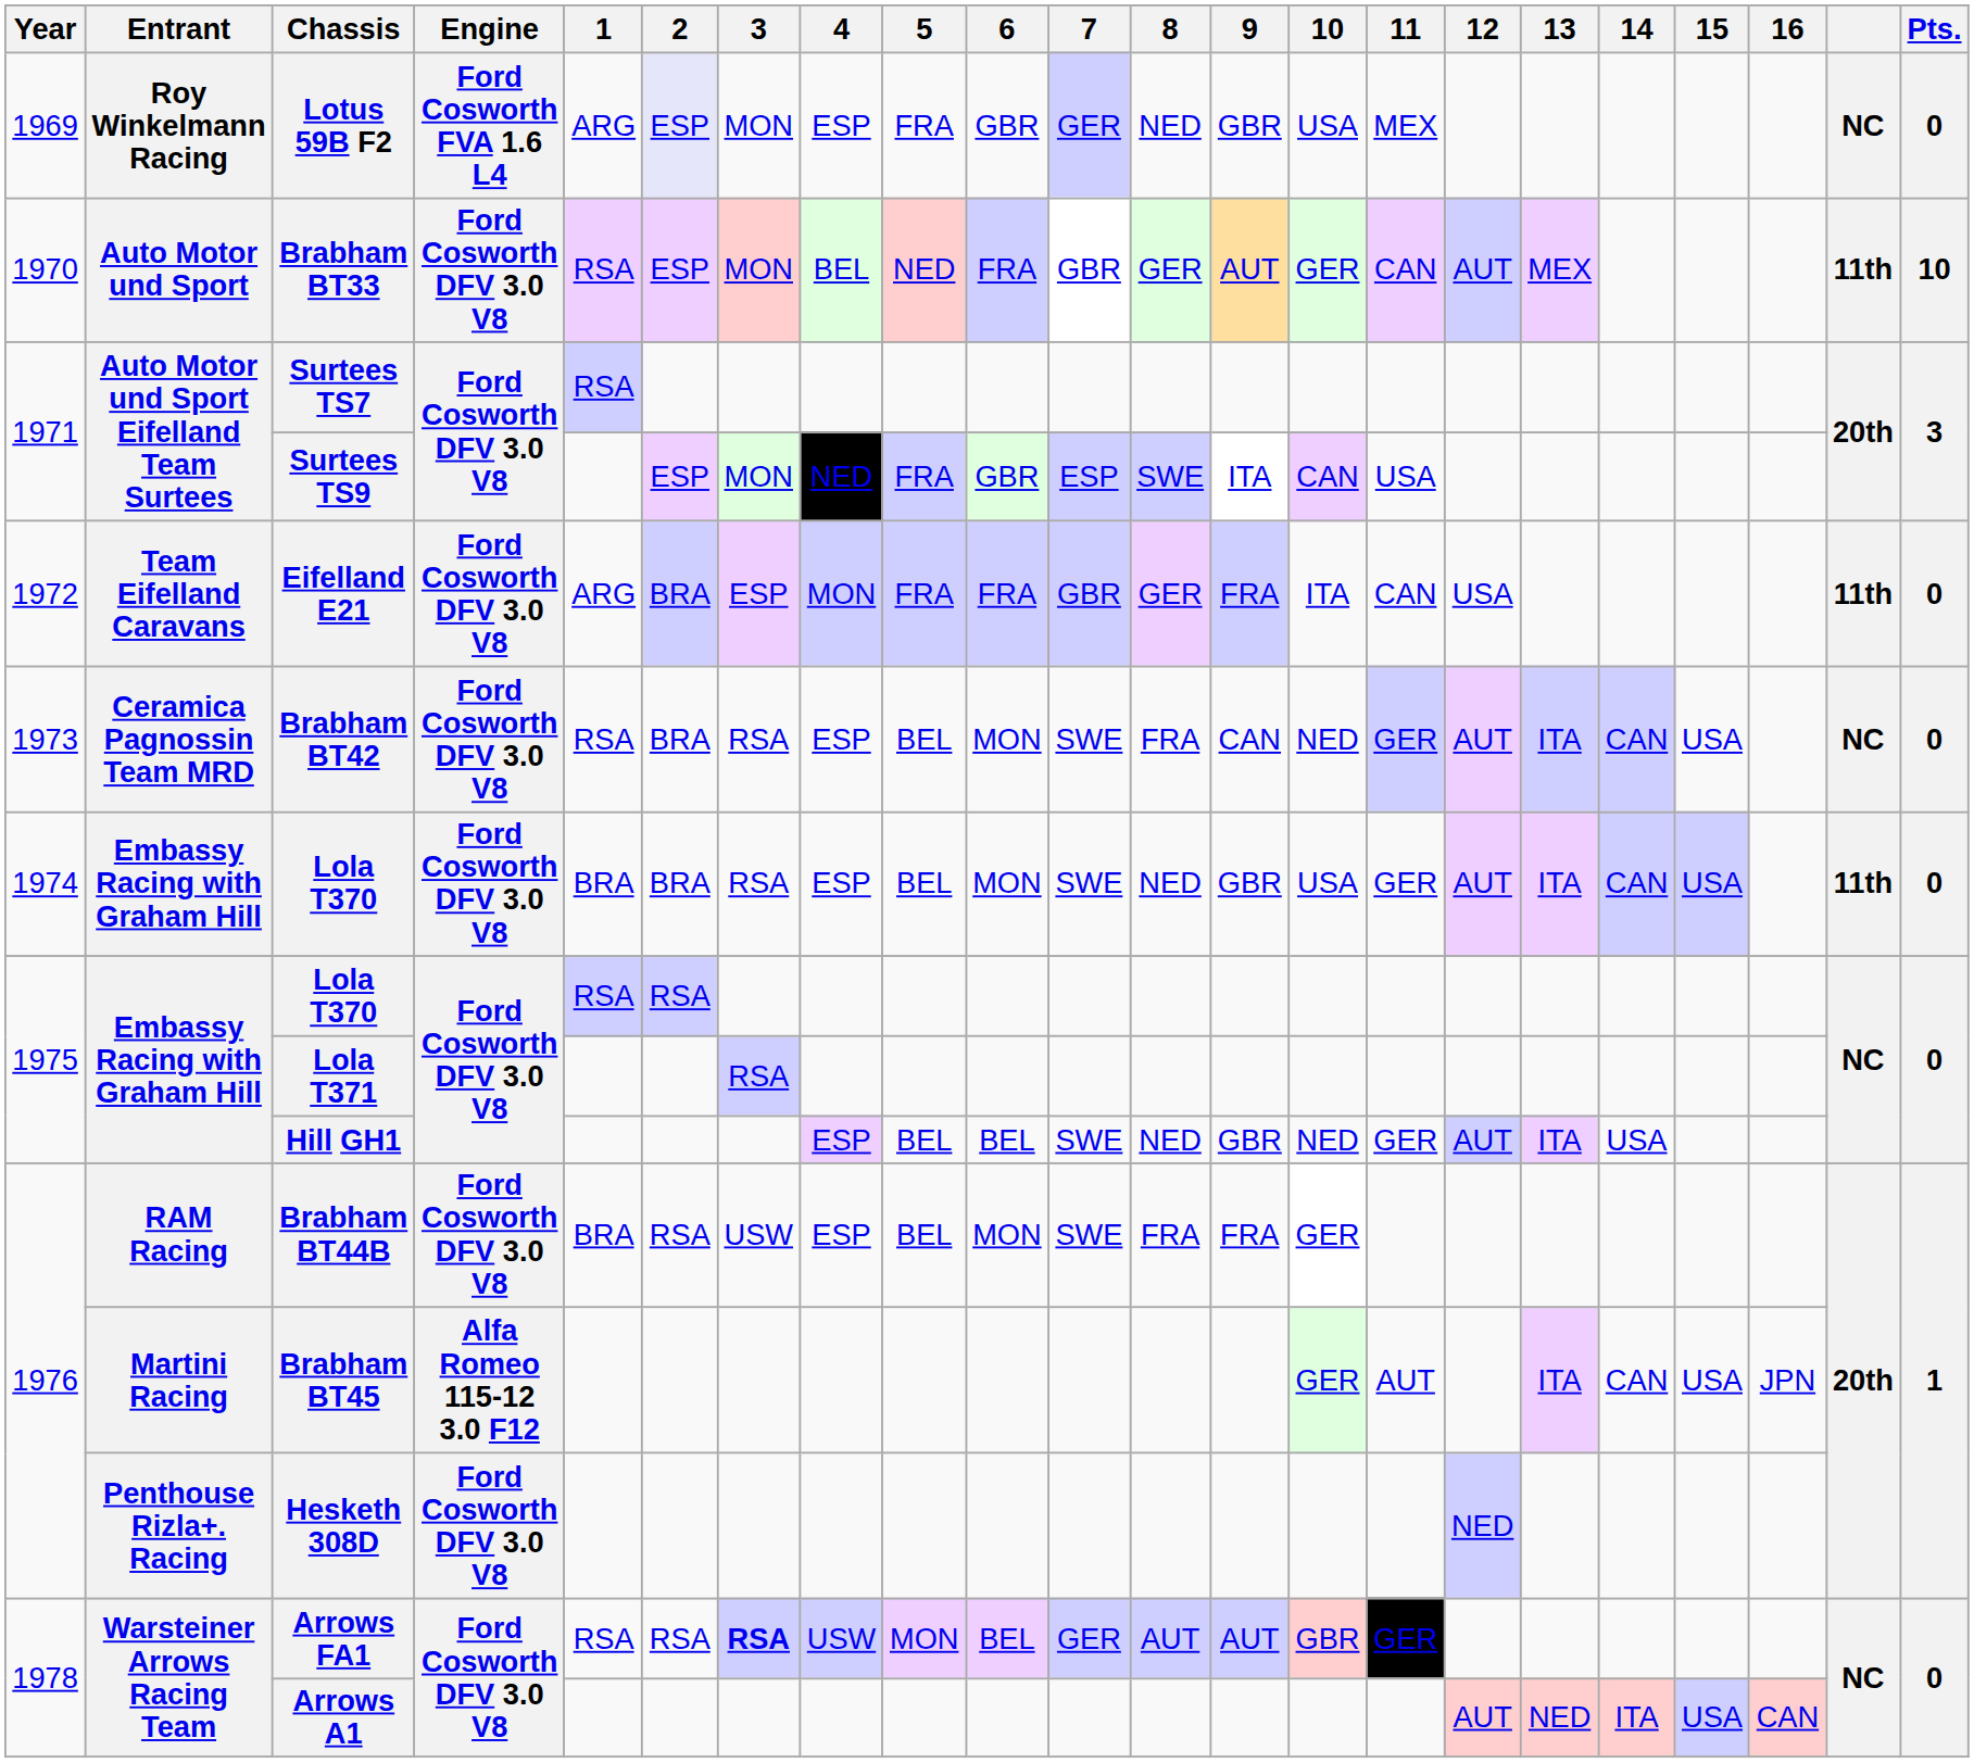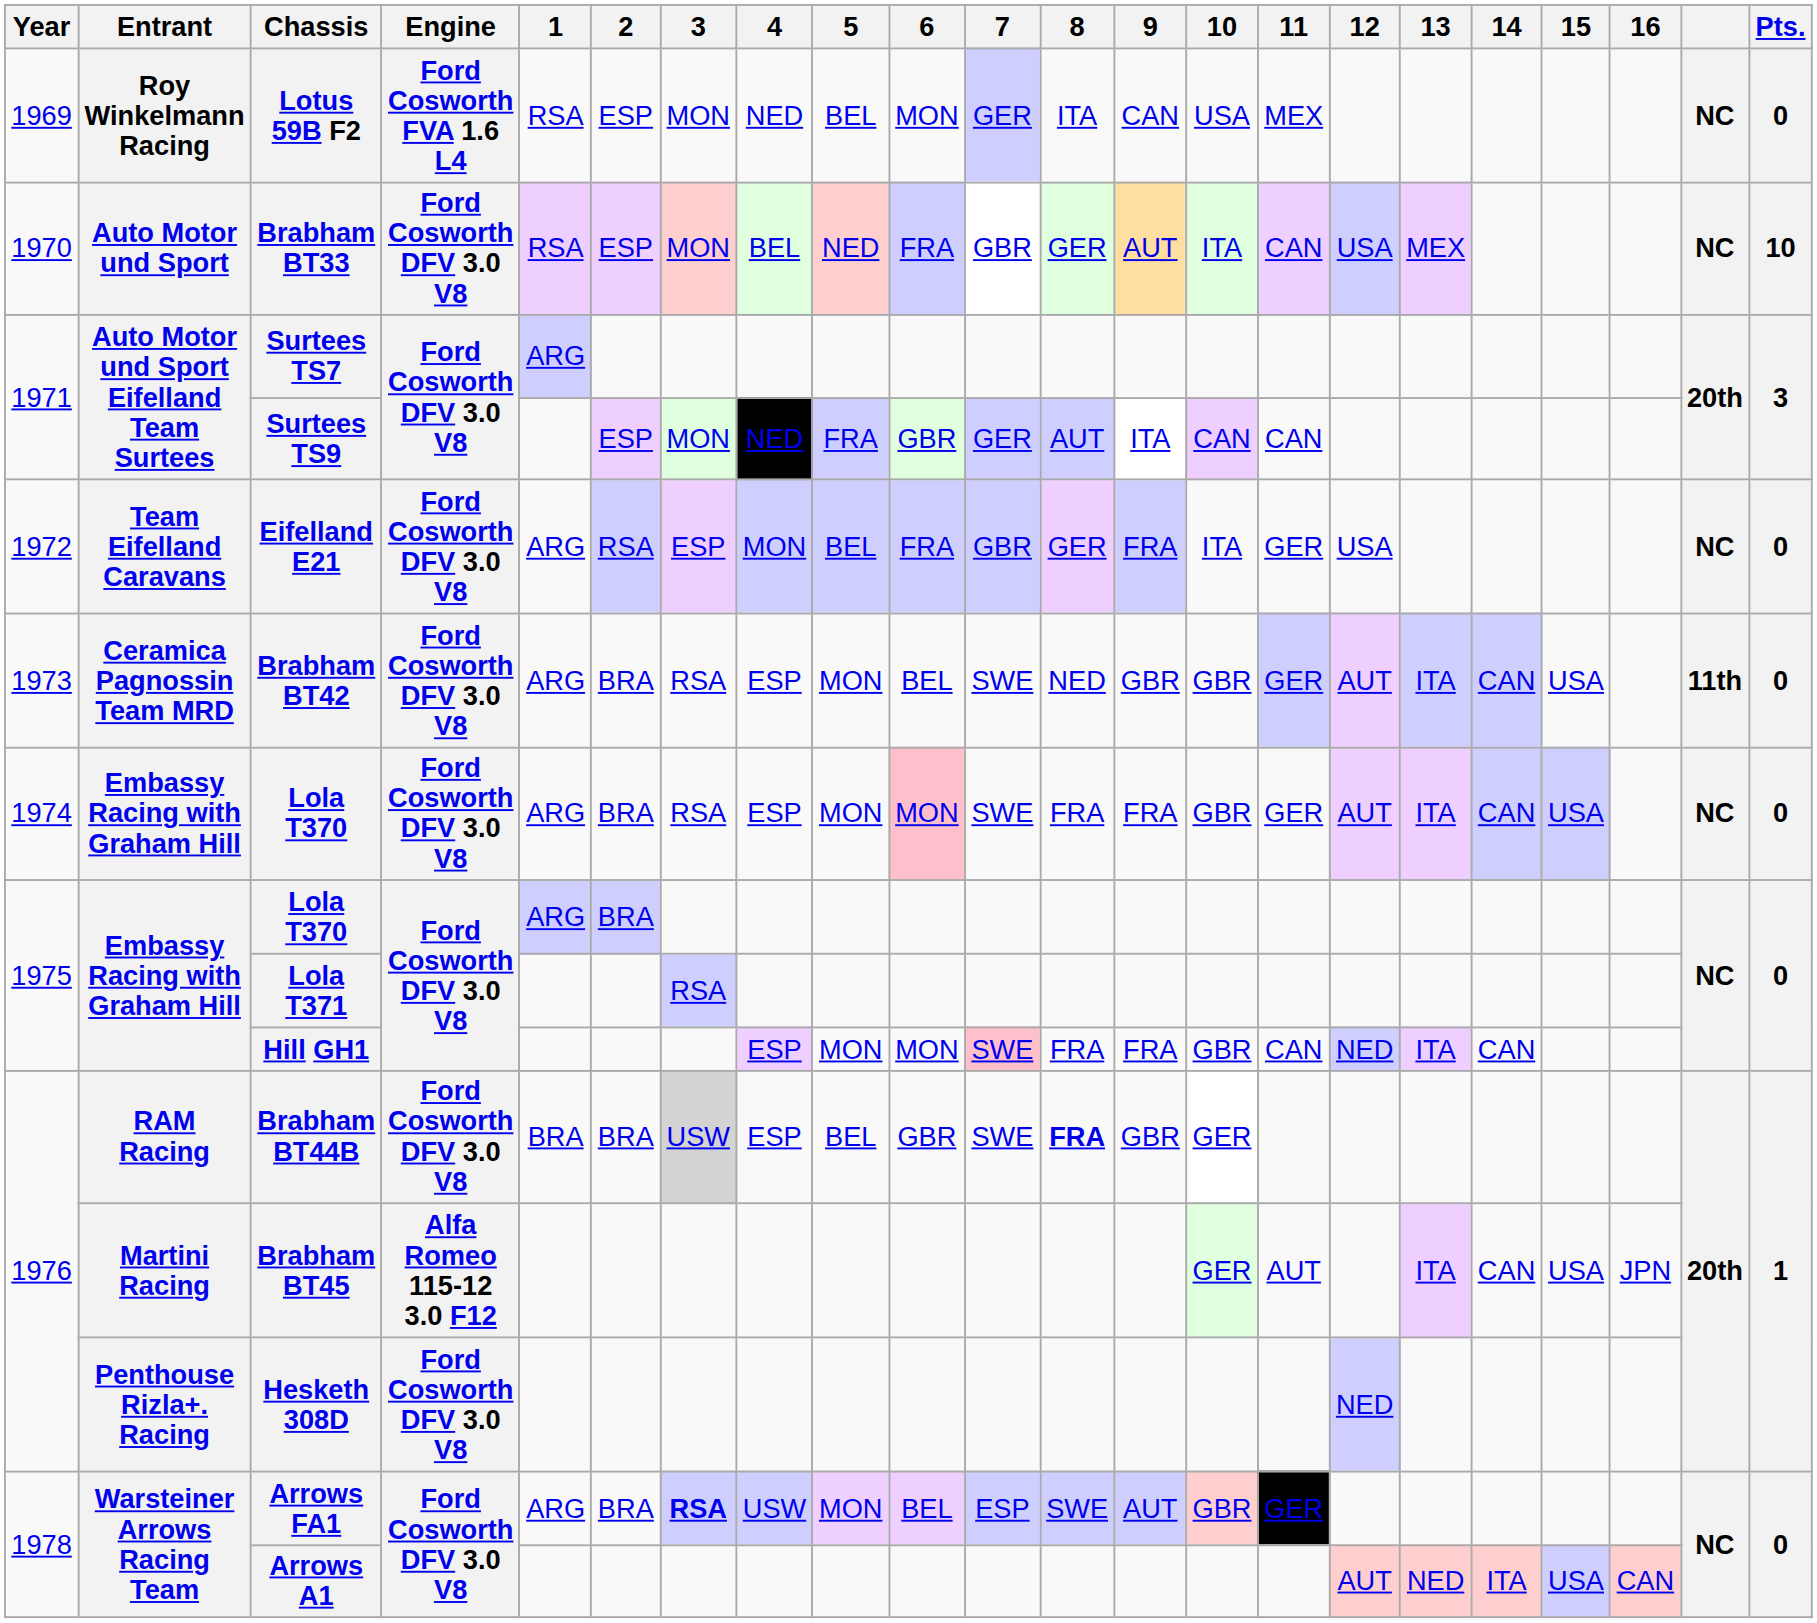Lotus 59B F2 | 1: ARG -> RSA
Lotus 59B F2 | 2: lavender background -> no background
Lotus 59B F2 | 4: ESP -> NED
Lotus 59B F2 | 5: FRA -> BEL
Lotus 59B F2 | 6: GBR -> MON
Lotus 59B F2 | 8: NED -> ITA
Lotus 59B F2 | 9: GBR -> CAN
Brabham BT33 | 10: GER -> ITA
Brabham BT33 | 12: AUT -> USA
Brabham BT33 | column 21: 11th -> NC
Surtees TS7 | 1: RSA -> ARG
Surtees TS9 | 7: ESP -> GER
Surtees TS9 | 8: SWE -> AUT
Surtees TS9 | 11: USA -> CAN
Eifelland E21 | 2: BRA -> RSA
Eifelland E21 | 5: FRA -> BEL
Eifelland E21 | 11: CAN -> GER
Eifelland E21 | column 21: 11th -> NC
Brabham BT42 | 1: RSA -> ARG
Brabham BT42 | 5: BEL -> MON
Brabham BT42 | 6: MON -> BEL
Brabham BT42 | 8: FRA -> NED
Brabham BT42 | 9: CAN -> GBR
Brabham BT42 | 10: NED -> GBR
Brabham BT42 | column 21: NC -> 11th
1974 / Lola T370 | 1: BRA -> ARG
1974 / Lola T370 | 5: BEL -> MON
1974 / Lola T370 | 6: no background -> pink background
1974 / Lola T370 | 8: NED -> FRA
1974 / Lola T370 | 9: GBR -> FRA
1974 / Lola T370 | 10: USA -> GBR
1974 / Lola T370 | column 21: 11th -> NC
1975 / Lola T370 | 1: RSA -> ARG
1975 / Lola T370 | 2: RSA -> BRA
Hill GH1 | 5: BEL -> MON
Hill GH1 | 6: BEL -> MON
Hill GH1 | 7: no background -> pink background
Hill GH1 | 8: NED -> FRA
Hill GH1 | 9: GBR -> FRA
Hill GH1 | 10: NED -> GBR
Hill GH1 | 11: GER -> CAN
Hill GH1 | 12: AUT -> NED
Hill GH1 | 14: USA -> CAN
Brabham BT44B | 2: RSA -> BRA
Brabham BT44B | 3: no background -> lightgrey background
Brabham BT44B | 6: MON -> GBR
Brabham BT44B | 8: normal -> bold
Brabham BT44B | 9: FRA -> GBR
Arrows FA1 | 1: RSA -> ARG
Arrows FA1 | 2: RSA -> BRA
Arrows FA1 | 7: GER -> ESP
Arrows FA1 | 8: AUT -> SWE
